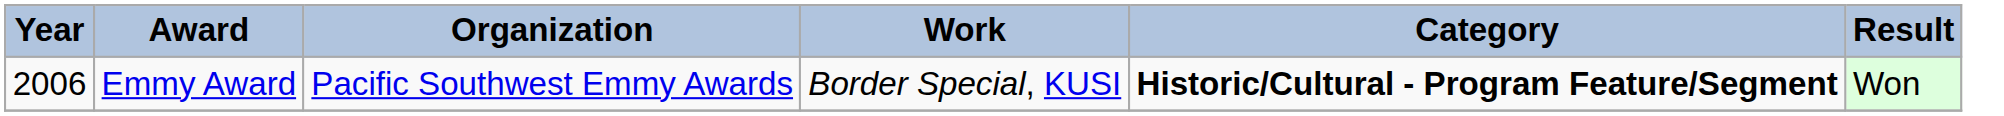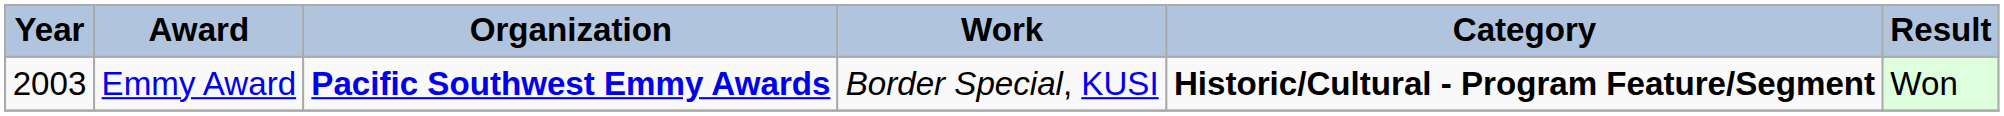Emmy Award | Year: 2006 -> 2003
Emmy Award | Organization: normal -> bold
